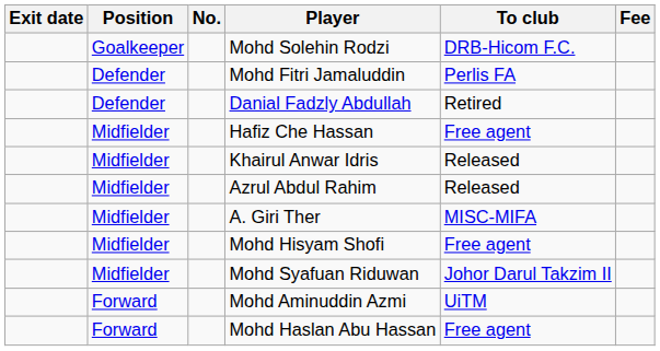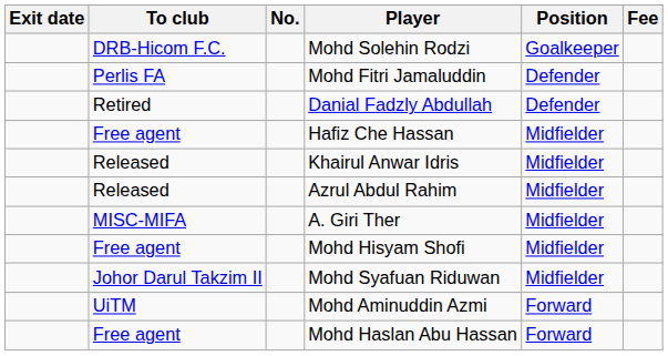columns swapped: Position <-> To club
